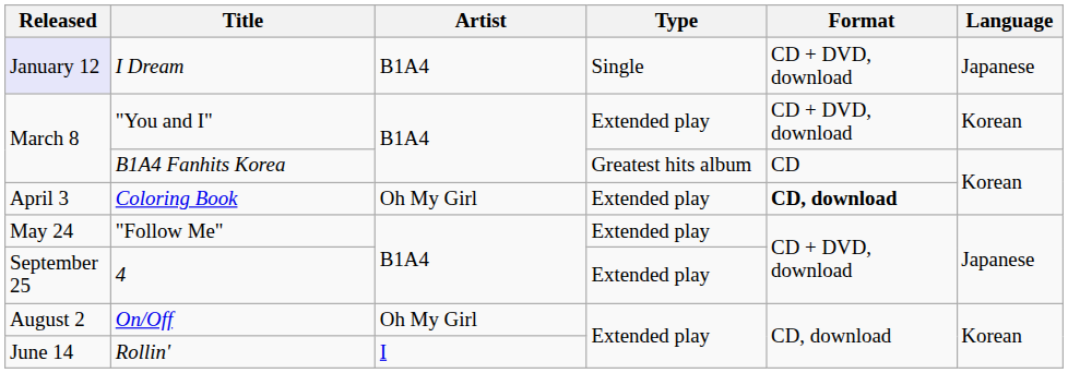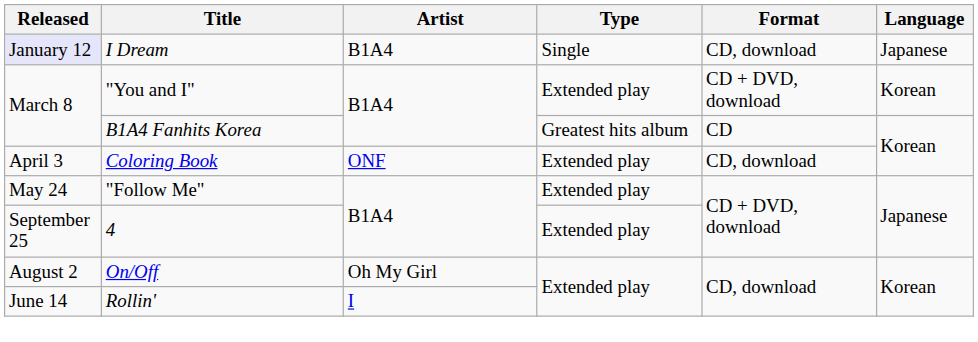I Dream | Format: CD + DVD, download -> CD, download
Coloring Book | Artist: Oh My Girl -> ONF
Coloring Book | Format: bold -> normal
